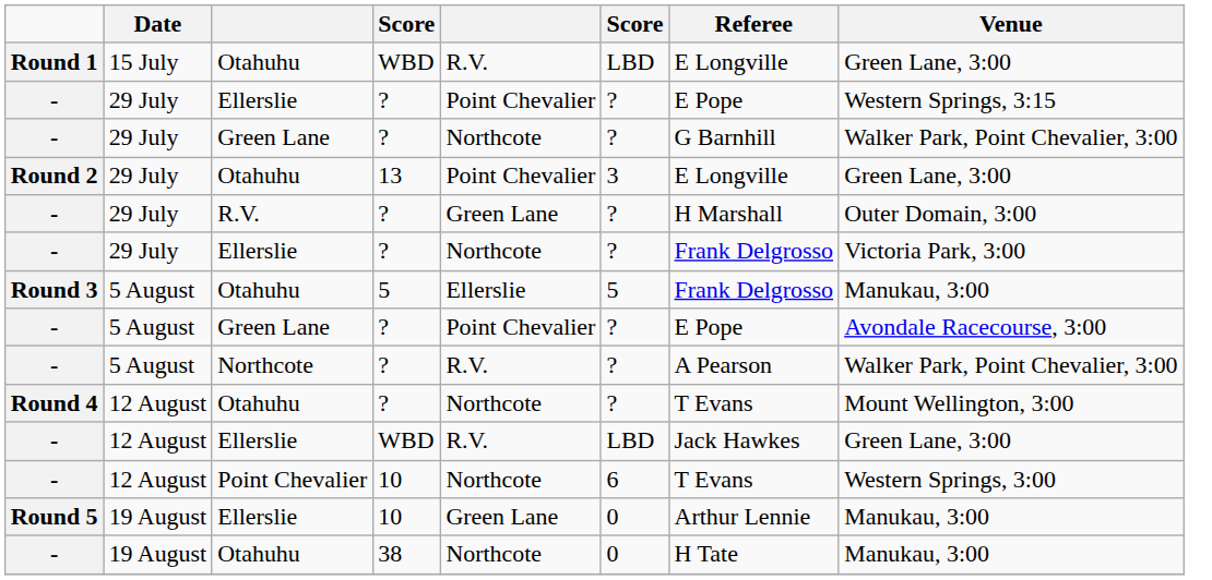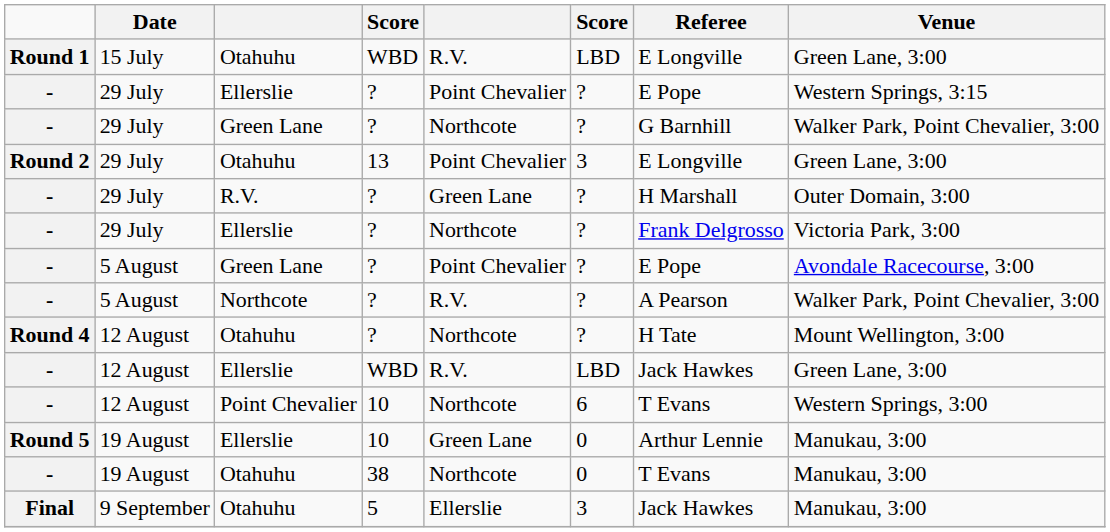- row: Round 3 | 5 August | Otahuhu | 5 | Ellerslie | 5 | Frank Delgrosso | Manukau, 3:00
Round 4 | Referee: T Evans -> H Tate
- / Otahuhu | Referee: H Tate -> T Evans
+ row: Final | 9 September | Otahuhu | 5 | Ellerslie | 3 | Jack Hawkes | Manukau, 3:00
